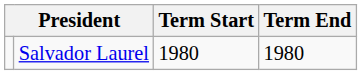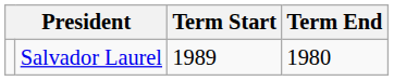Salvador Laurel | Term Start: 1980 -> 1989
